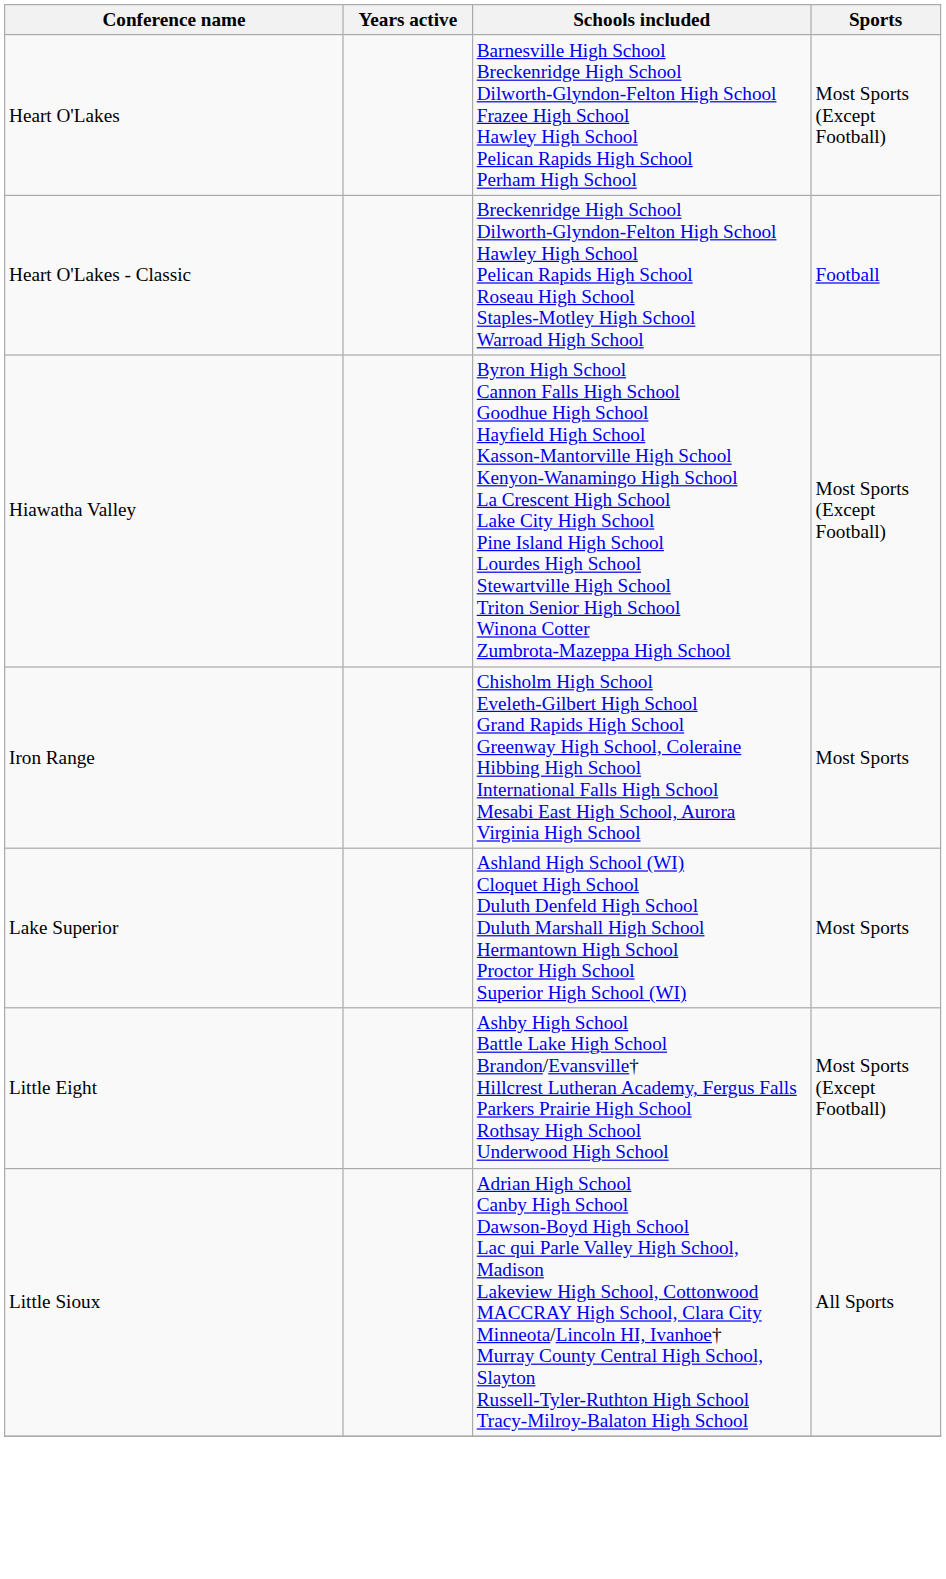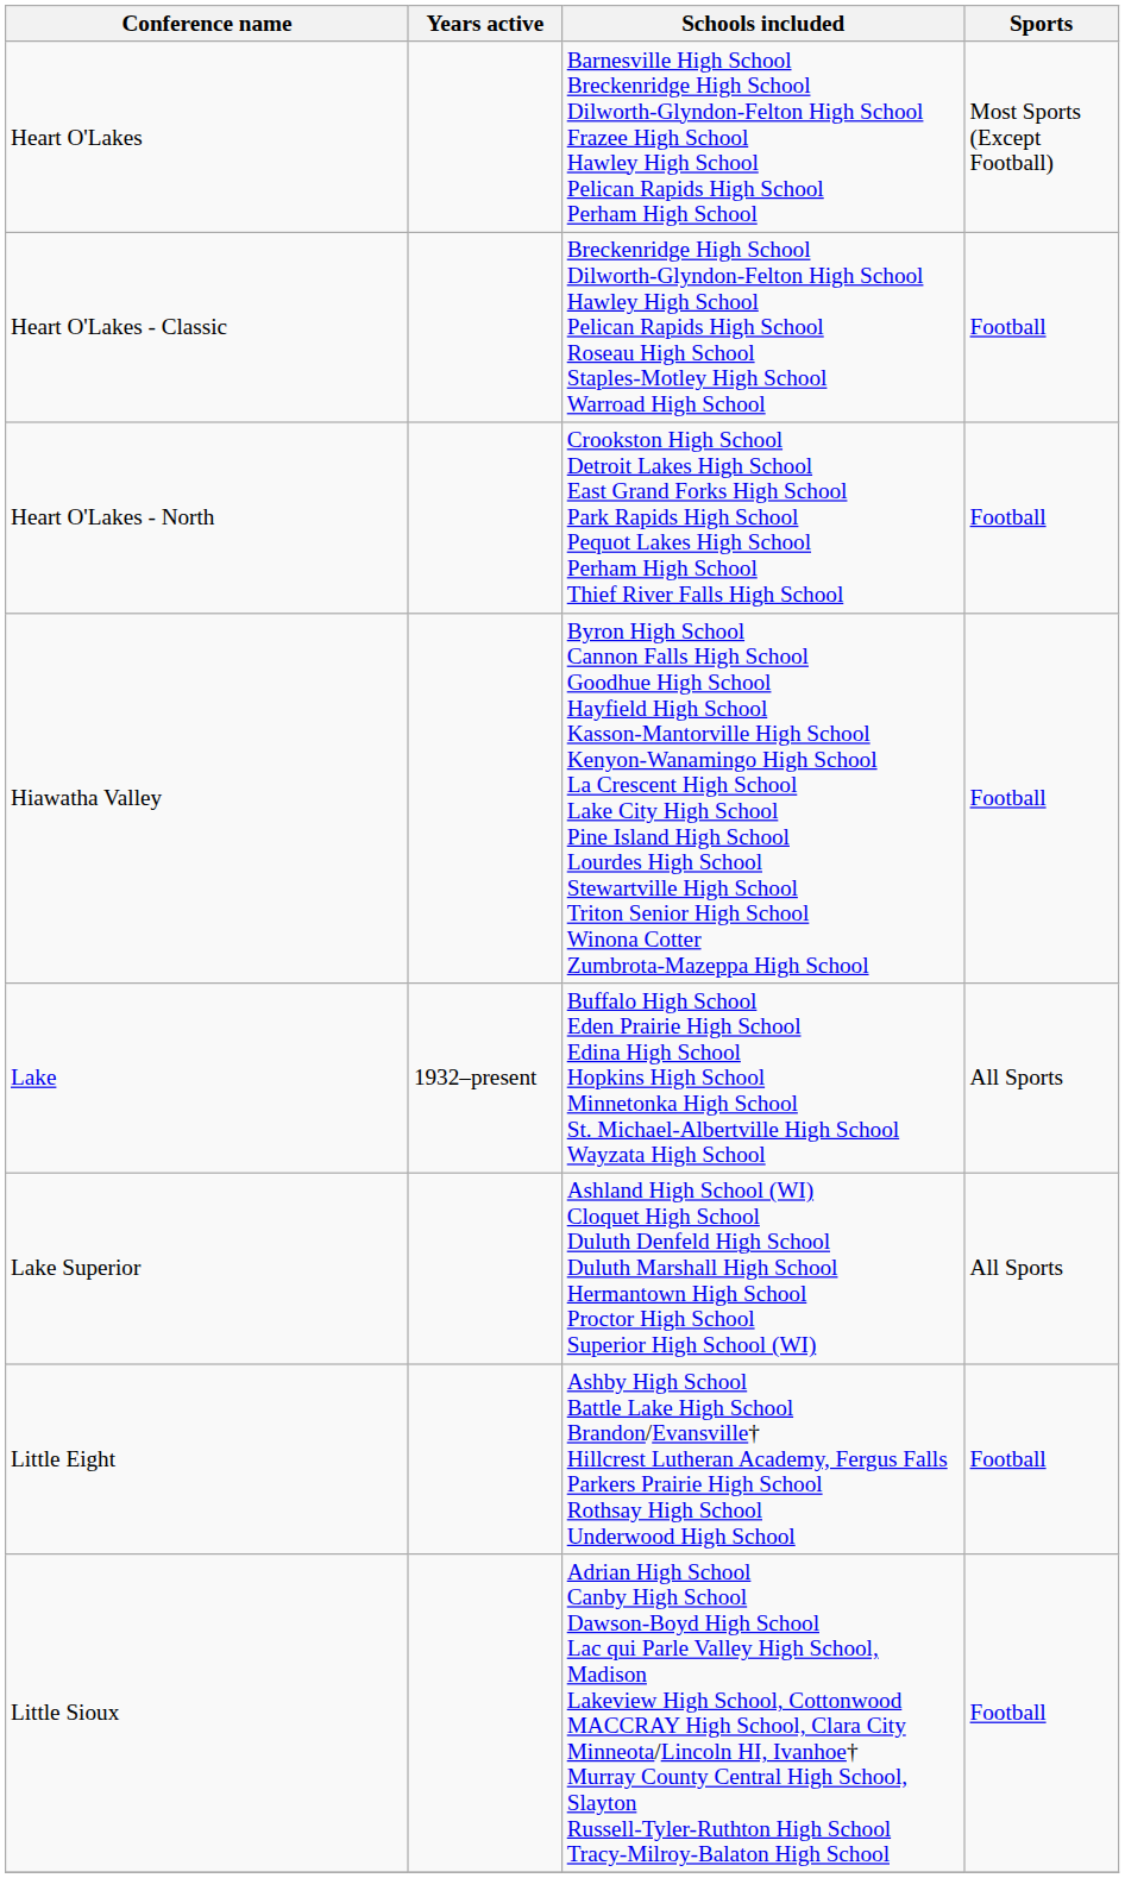+ row: Heart O'Lakes - North | Crookston High School Detroit Lakes High School East Grand Forks High School Park Rapids High School Pequot Lakes High School Perham High School Thief River Falls High School | Football
Hiawatha Valley | Sports: Most Sports (Except Football) -> Football
- row: Iron Range | Chisholm High School Eveleth-Gilbert High School Grand Rapids High School Greenway High School, Coleraine Hibbing High School International Falls High School Mesabi East High School, Aurora Virginia High School | Most Sports
+ row: Lake | 1932–present | Buffalo High School Eden Prairie High School Edina High School Hopkins High School Minnetonka High School St. Michael-Albertville High School Wayzata High School | All Sports
Lake Superior | Sports: Most Sports -> All Sports
Little Eight | Sports: Most Sports (Except Football) -> Football
Little Sioux | Sports: All Sports -> Football
